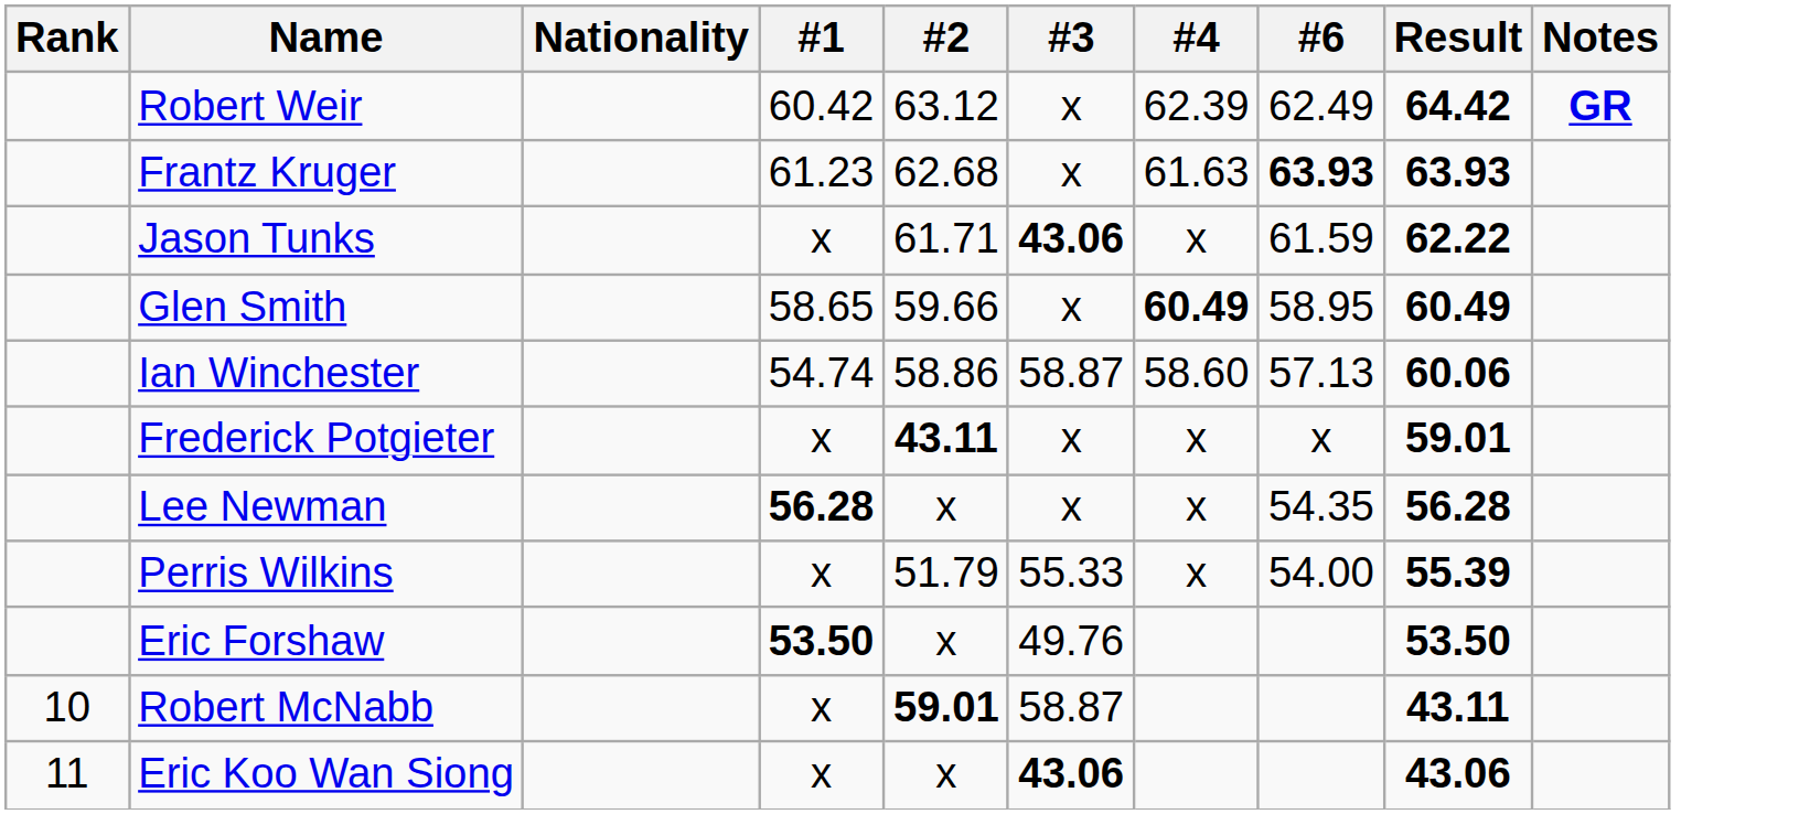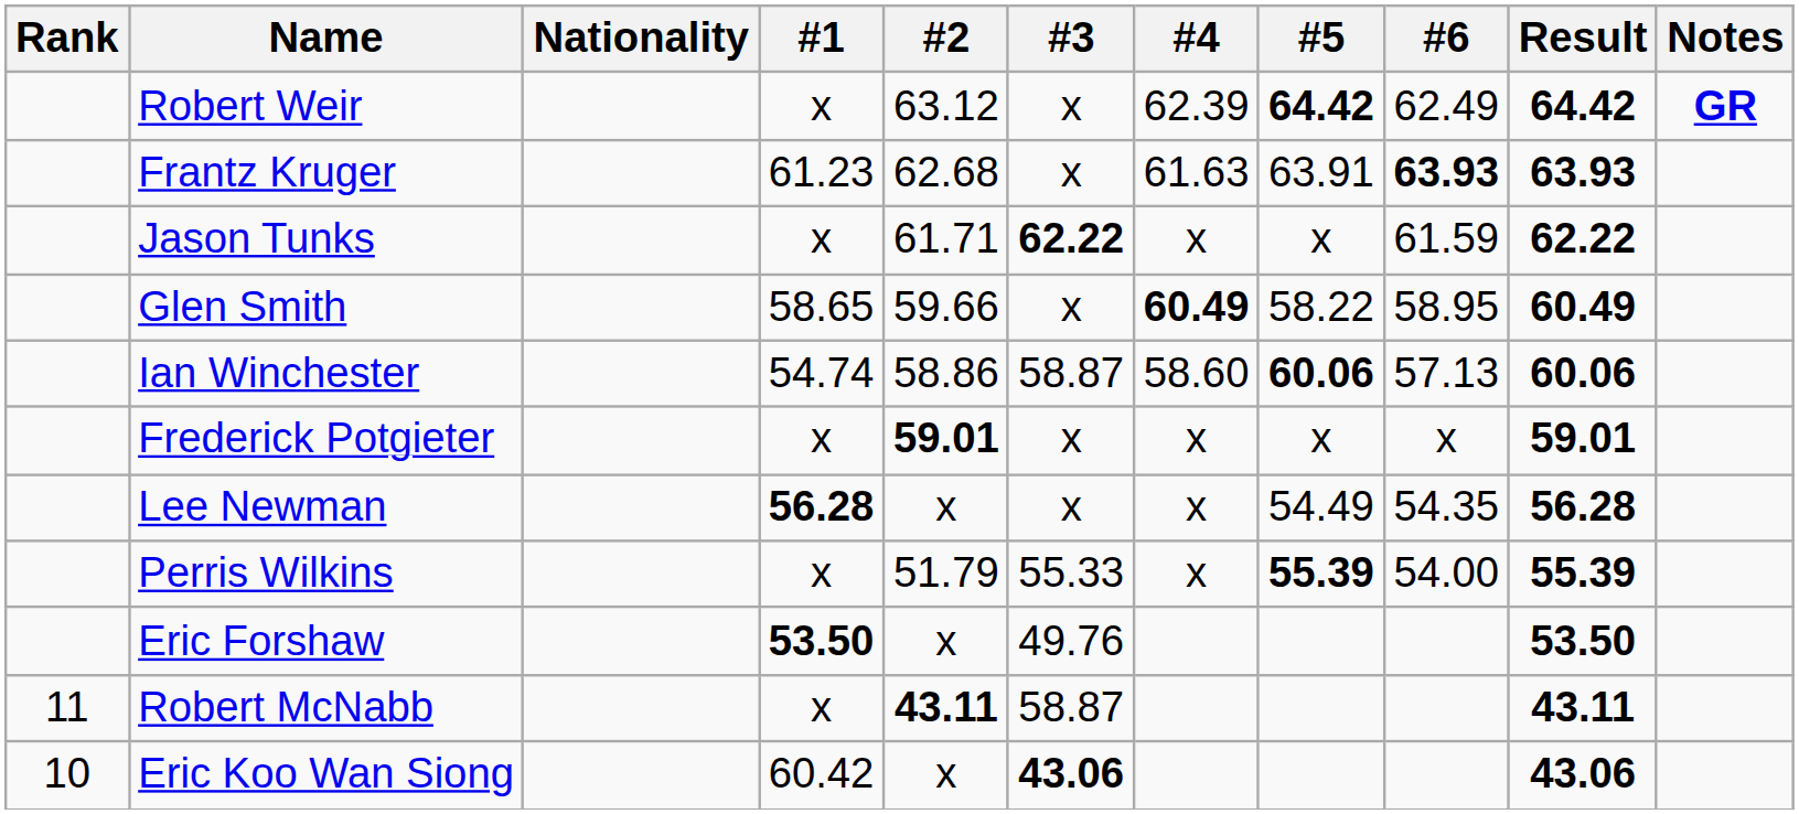+ column: #5 | 64.42 | 63.91 | x | 58.22 | 60.06 | x | 54.49 | 55.39
Robert Weir | #1: 60.42 -> x
Jason Tunks | #3: 43.06 -> 62.22
Frederick Potgieter | #2: 43.11 -> 59.01
Robert McNabb | Rank: 10 -> 11
Robert McNabb | #2: 59.01 -> 43.11
Eric Koo Wan Siong | Rank: 11 -> 10
Eric Koo Wan Siong | #1: x -> 60.42
